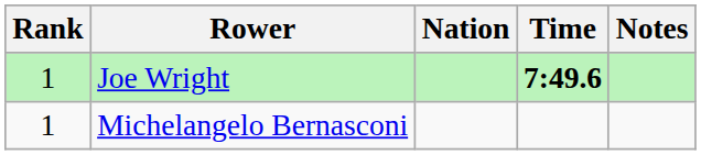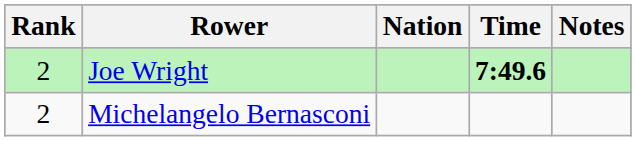Joe Wright | Rank: 1 -> 2
Michelangelo Bernasconi | Rank: 1 -> 2
